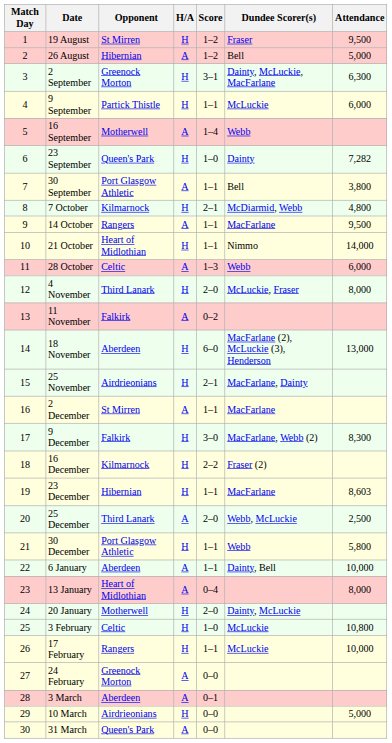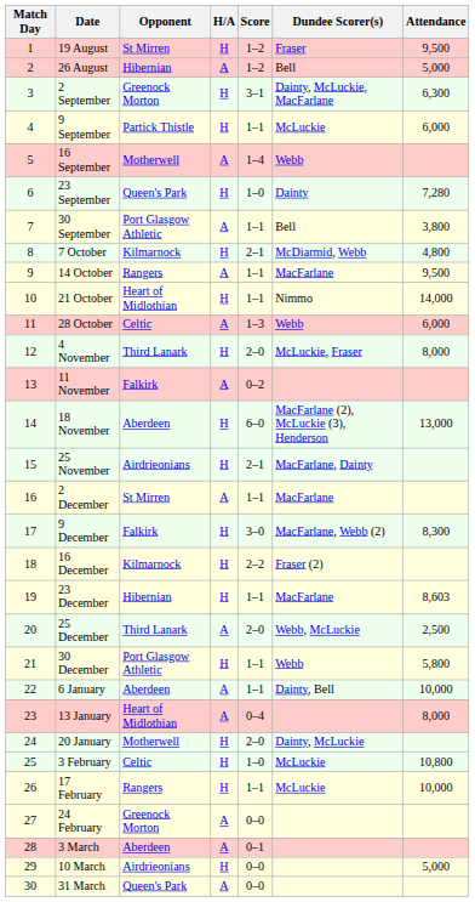23 September | Attendance: 7,282 -> 7,280
